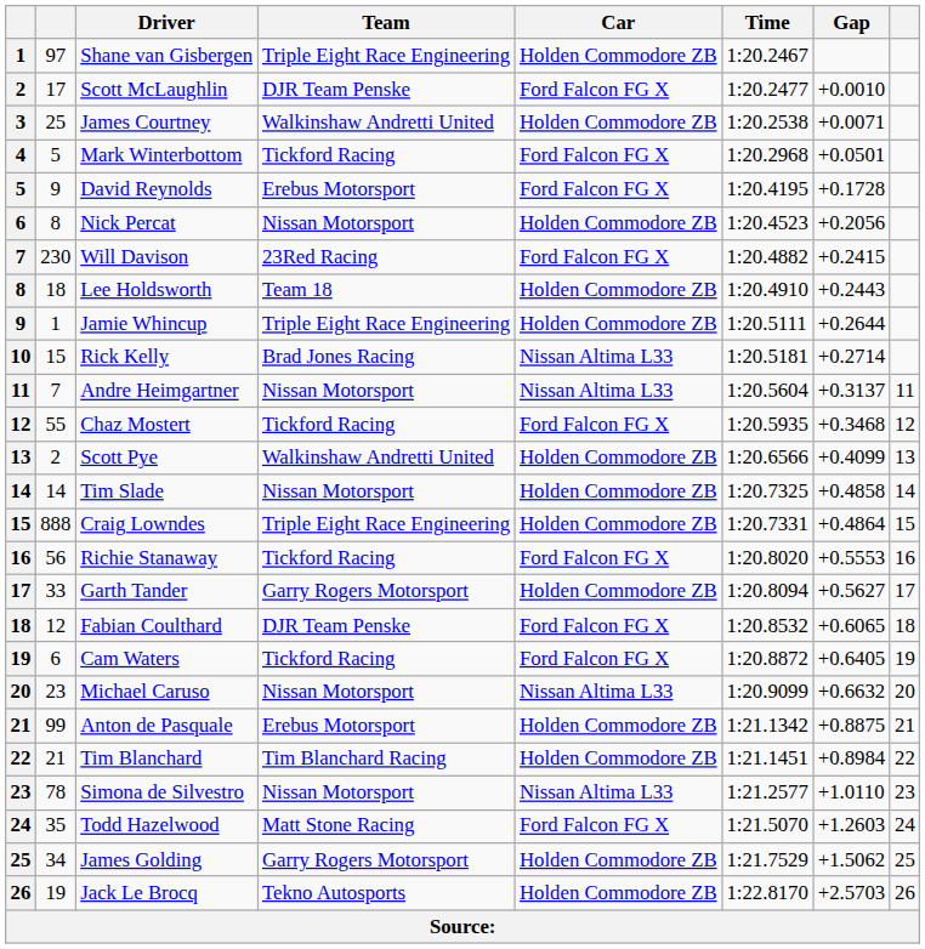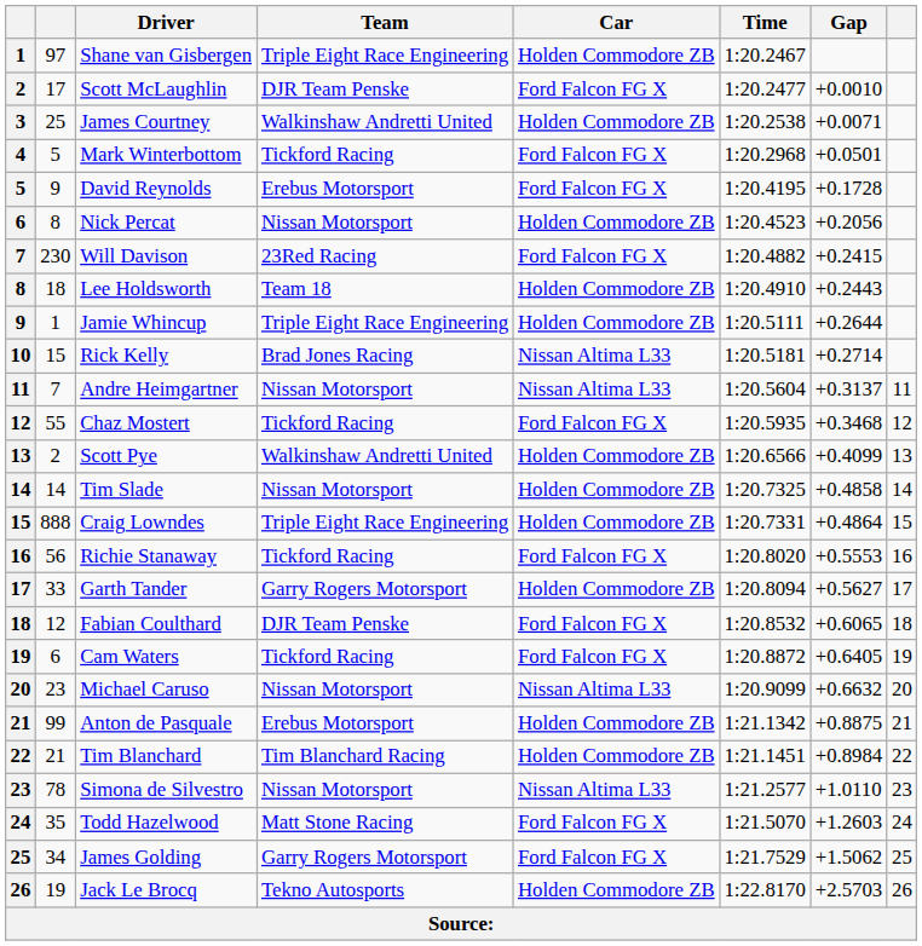James Golding | Car: Holden Commodore ZB -> Ford Falcon FG X
